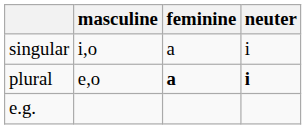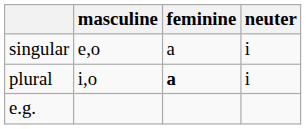singular | masculine: i,o -> e,o
plural | masculine: e,o -> i,o
plural | neuter: bold -> normal
